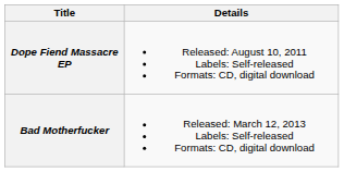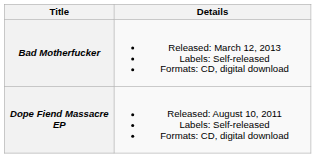rows swapped: Dope Fiend Massacre EP <-> Bad Motherfucker
